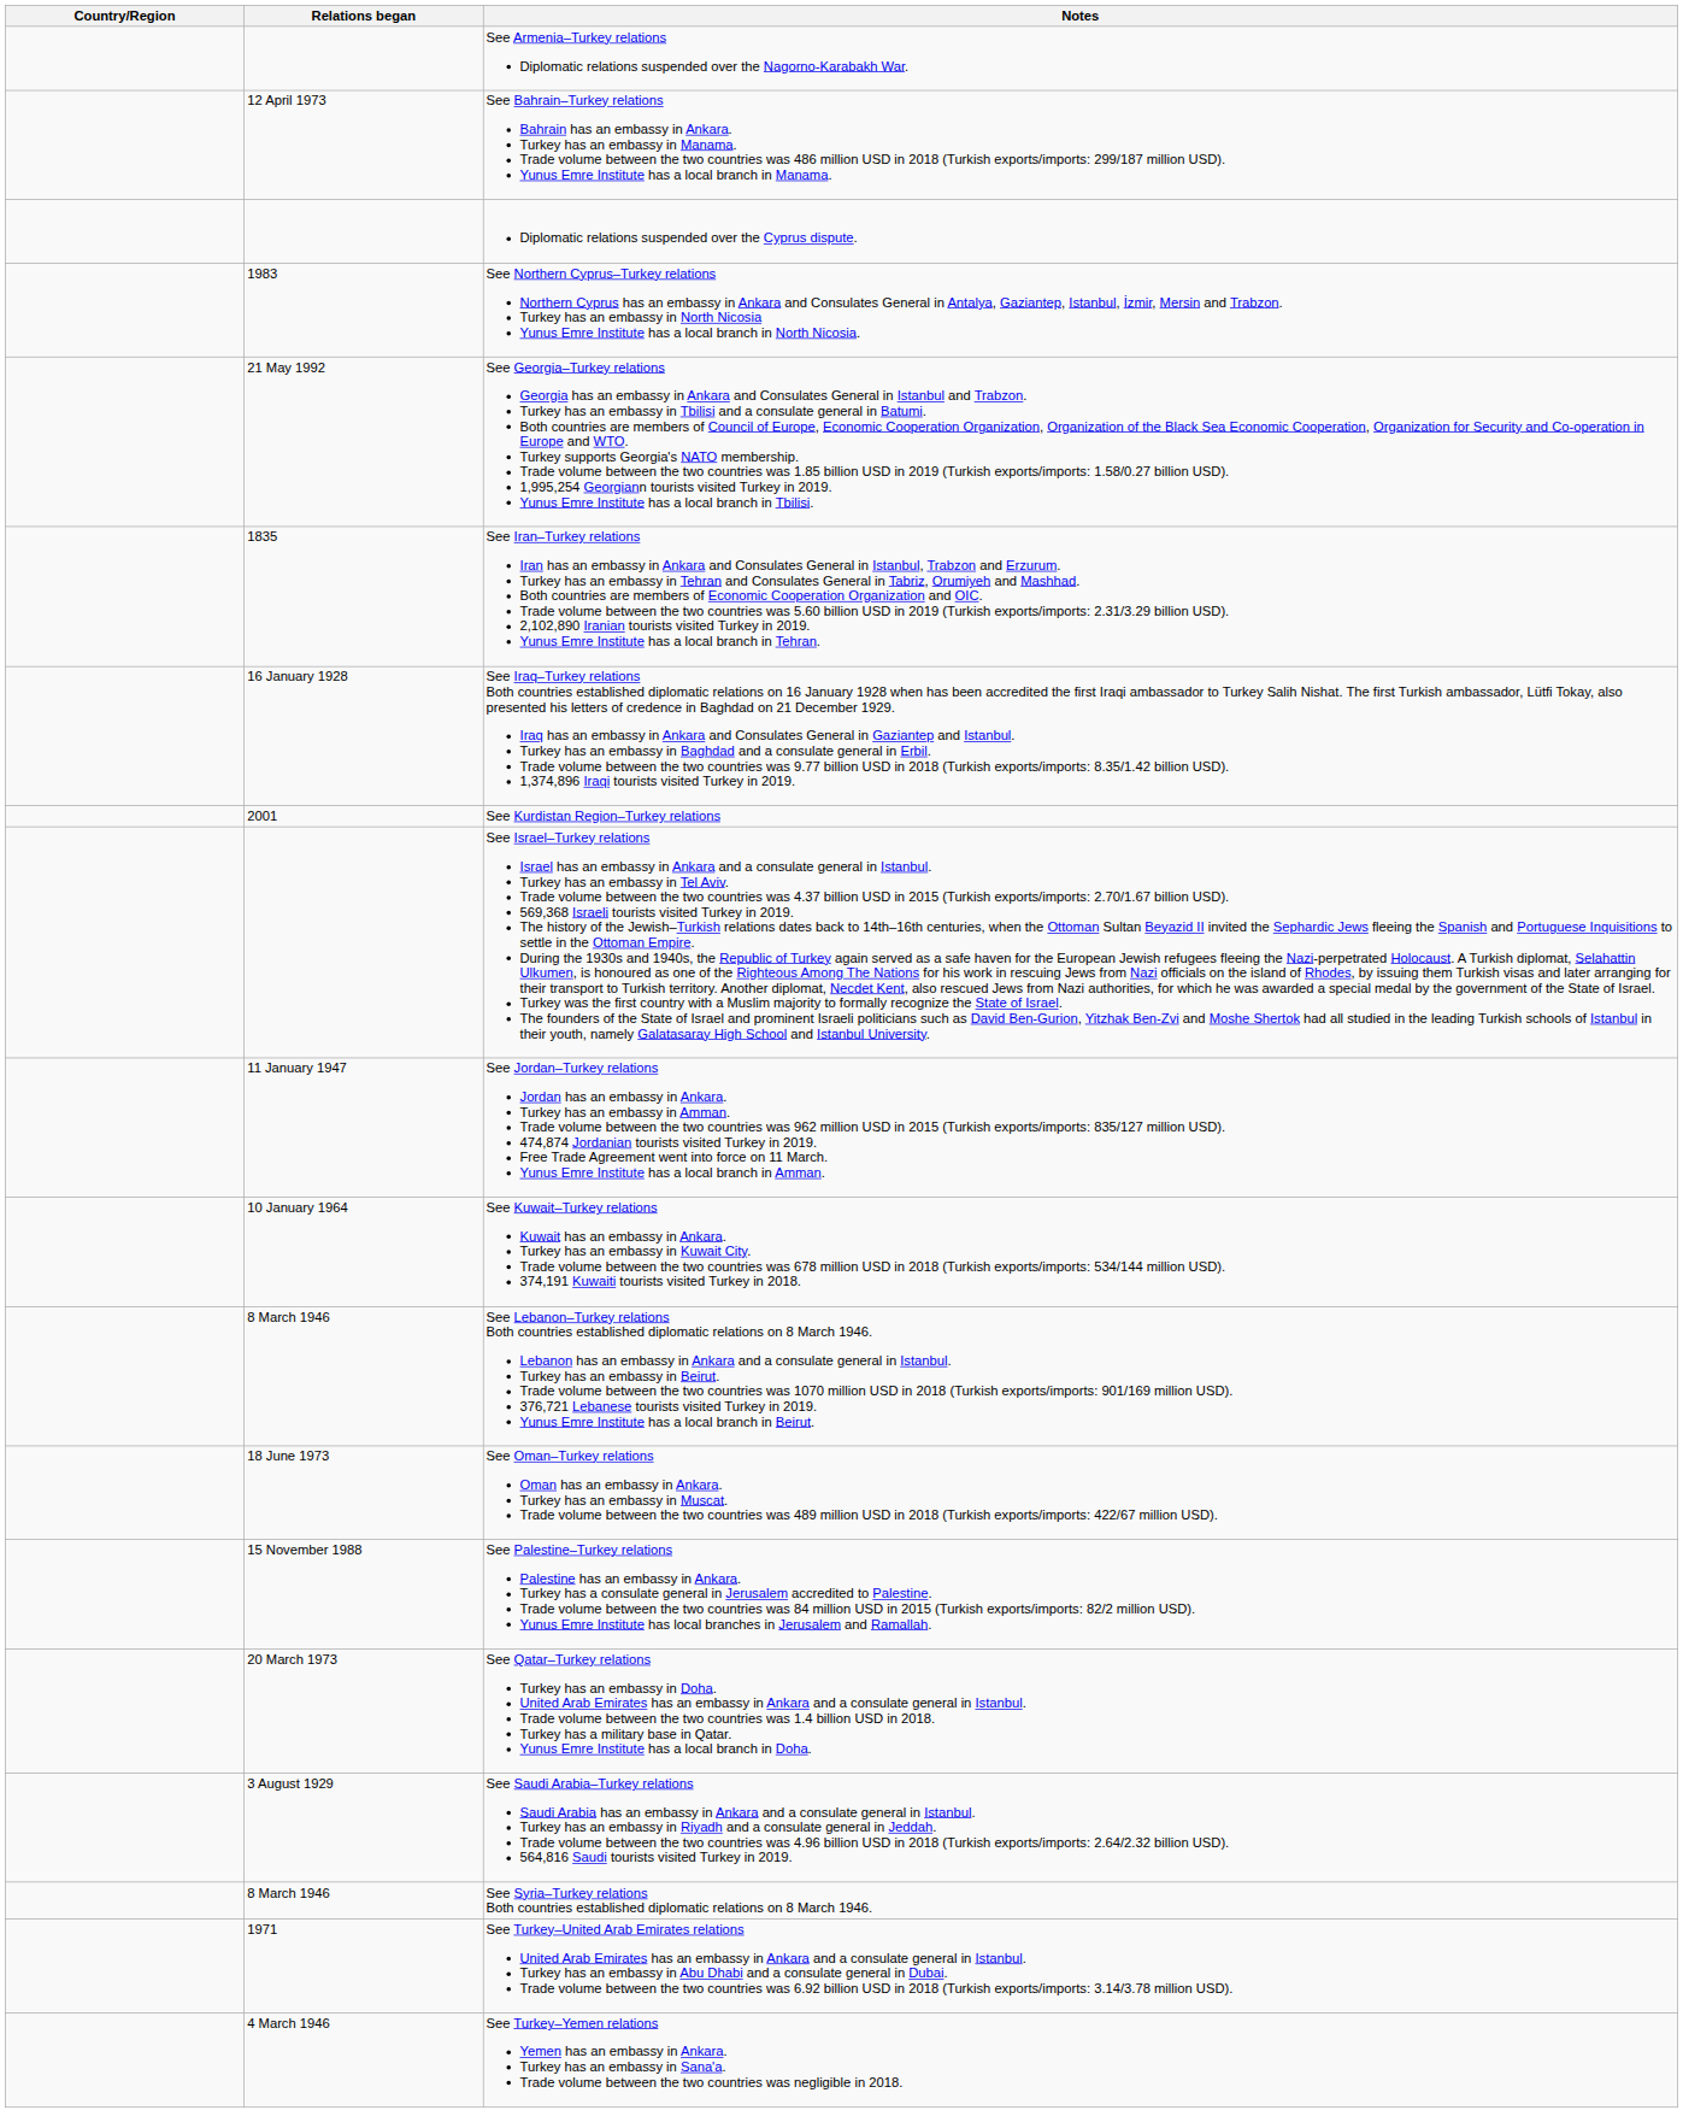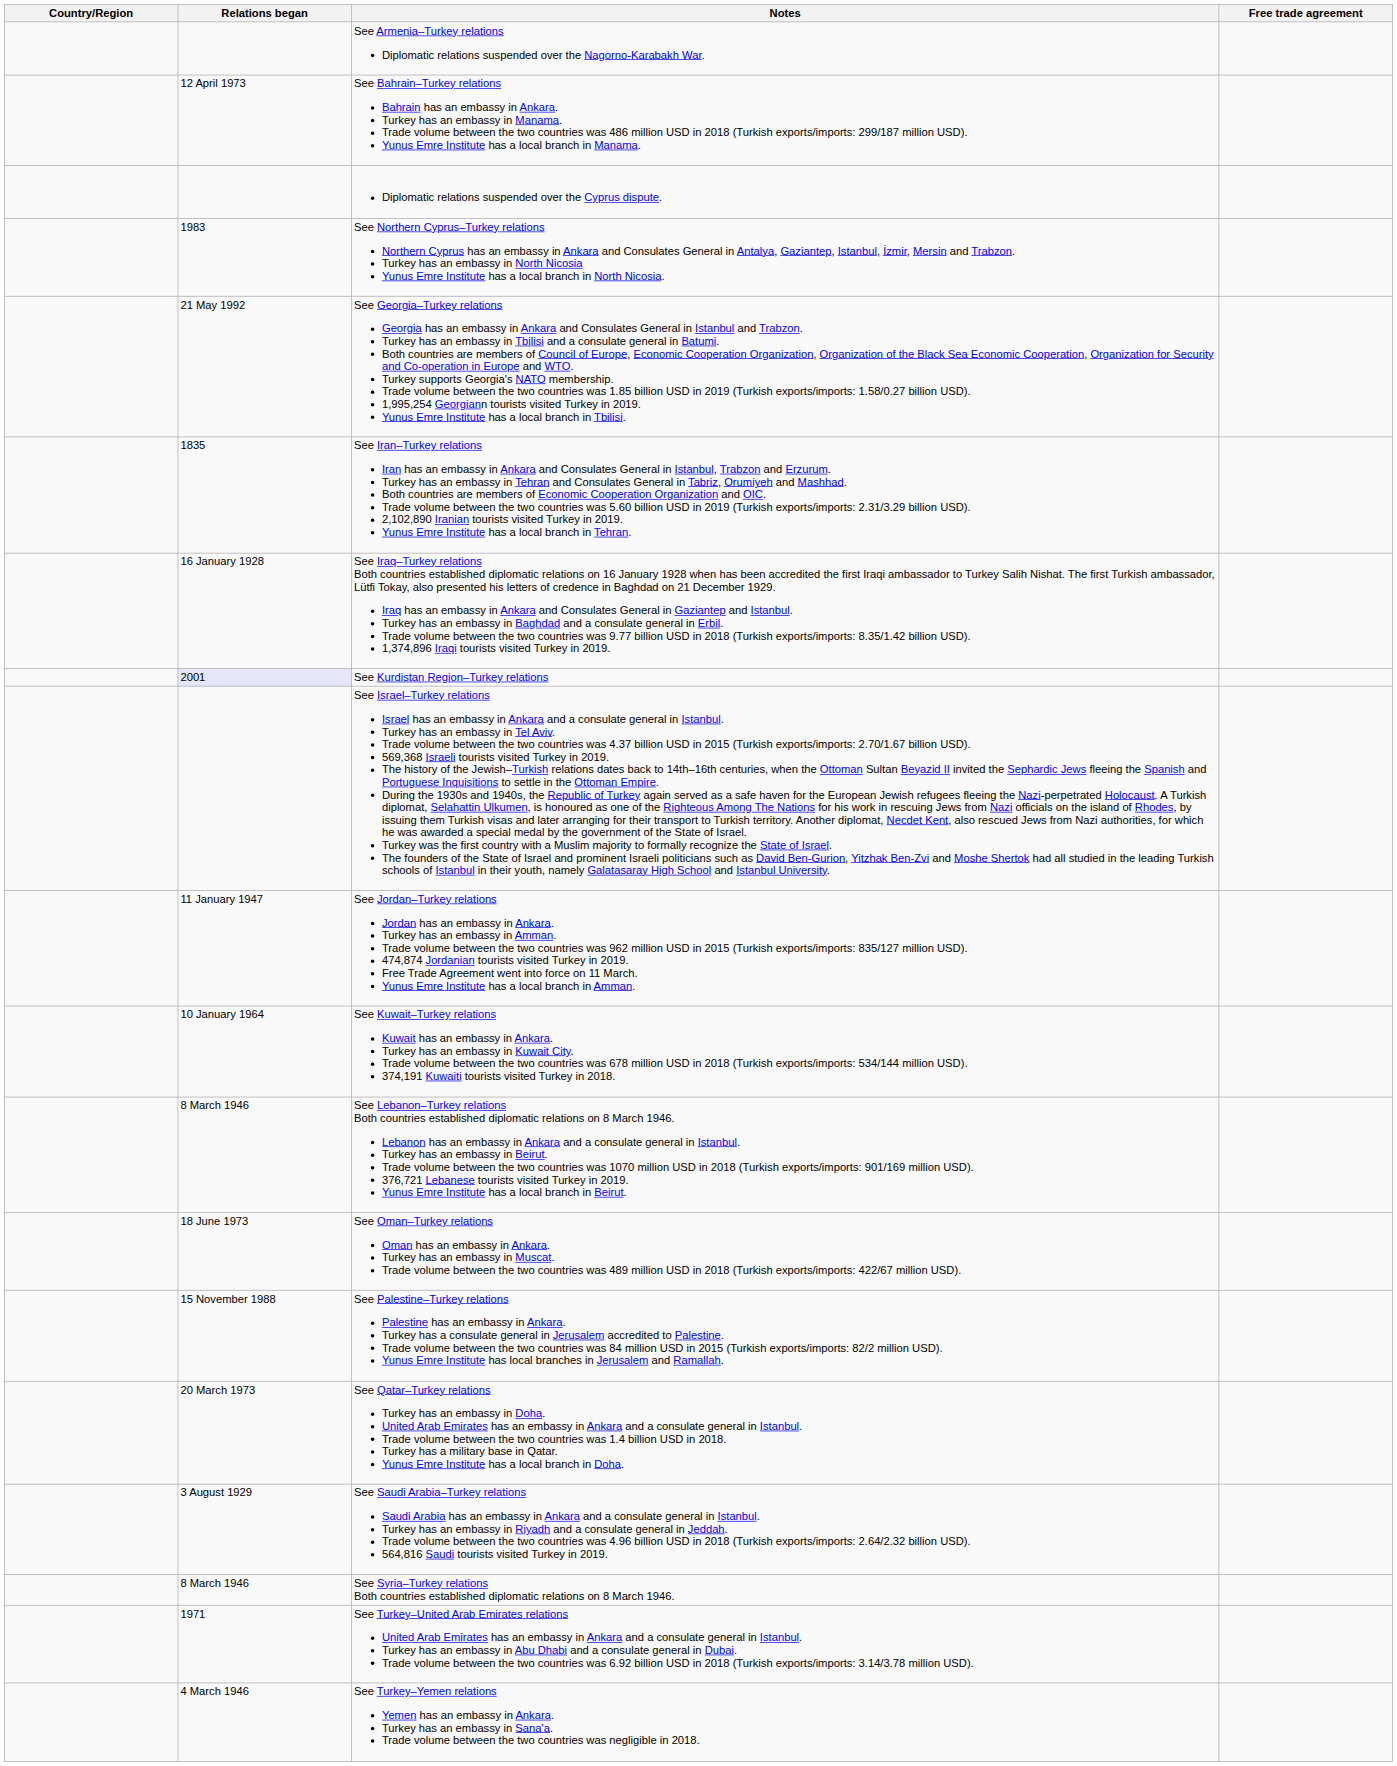+ column: Free trade agreement
See Kurdistan Region–Turkey relations | Relations began: no background -> lavender background
